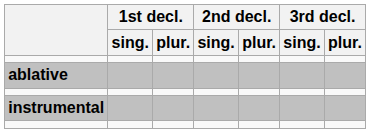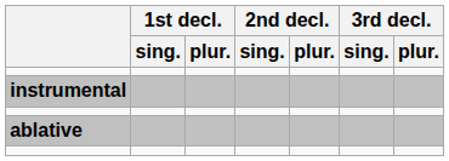rows swapped: ablative <-> instrumental
